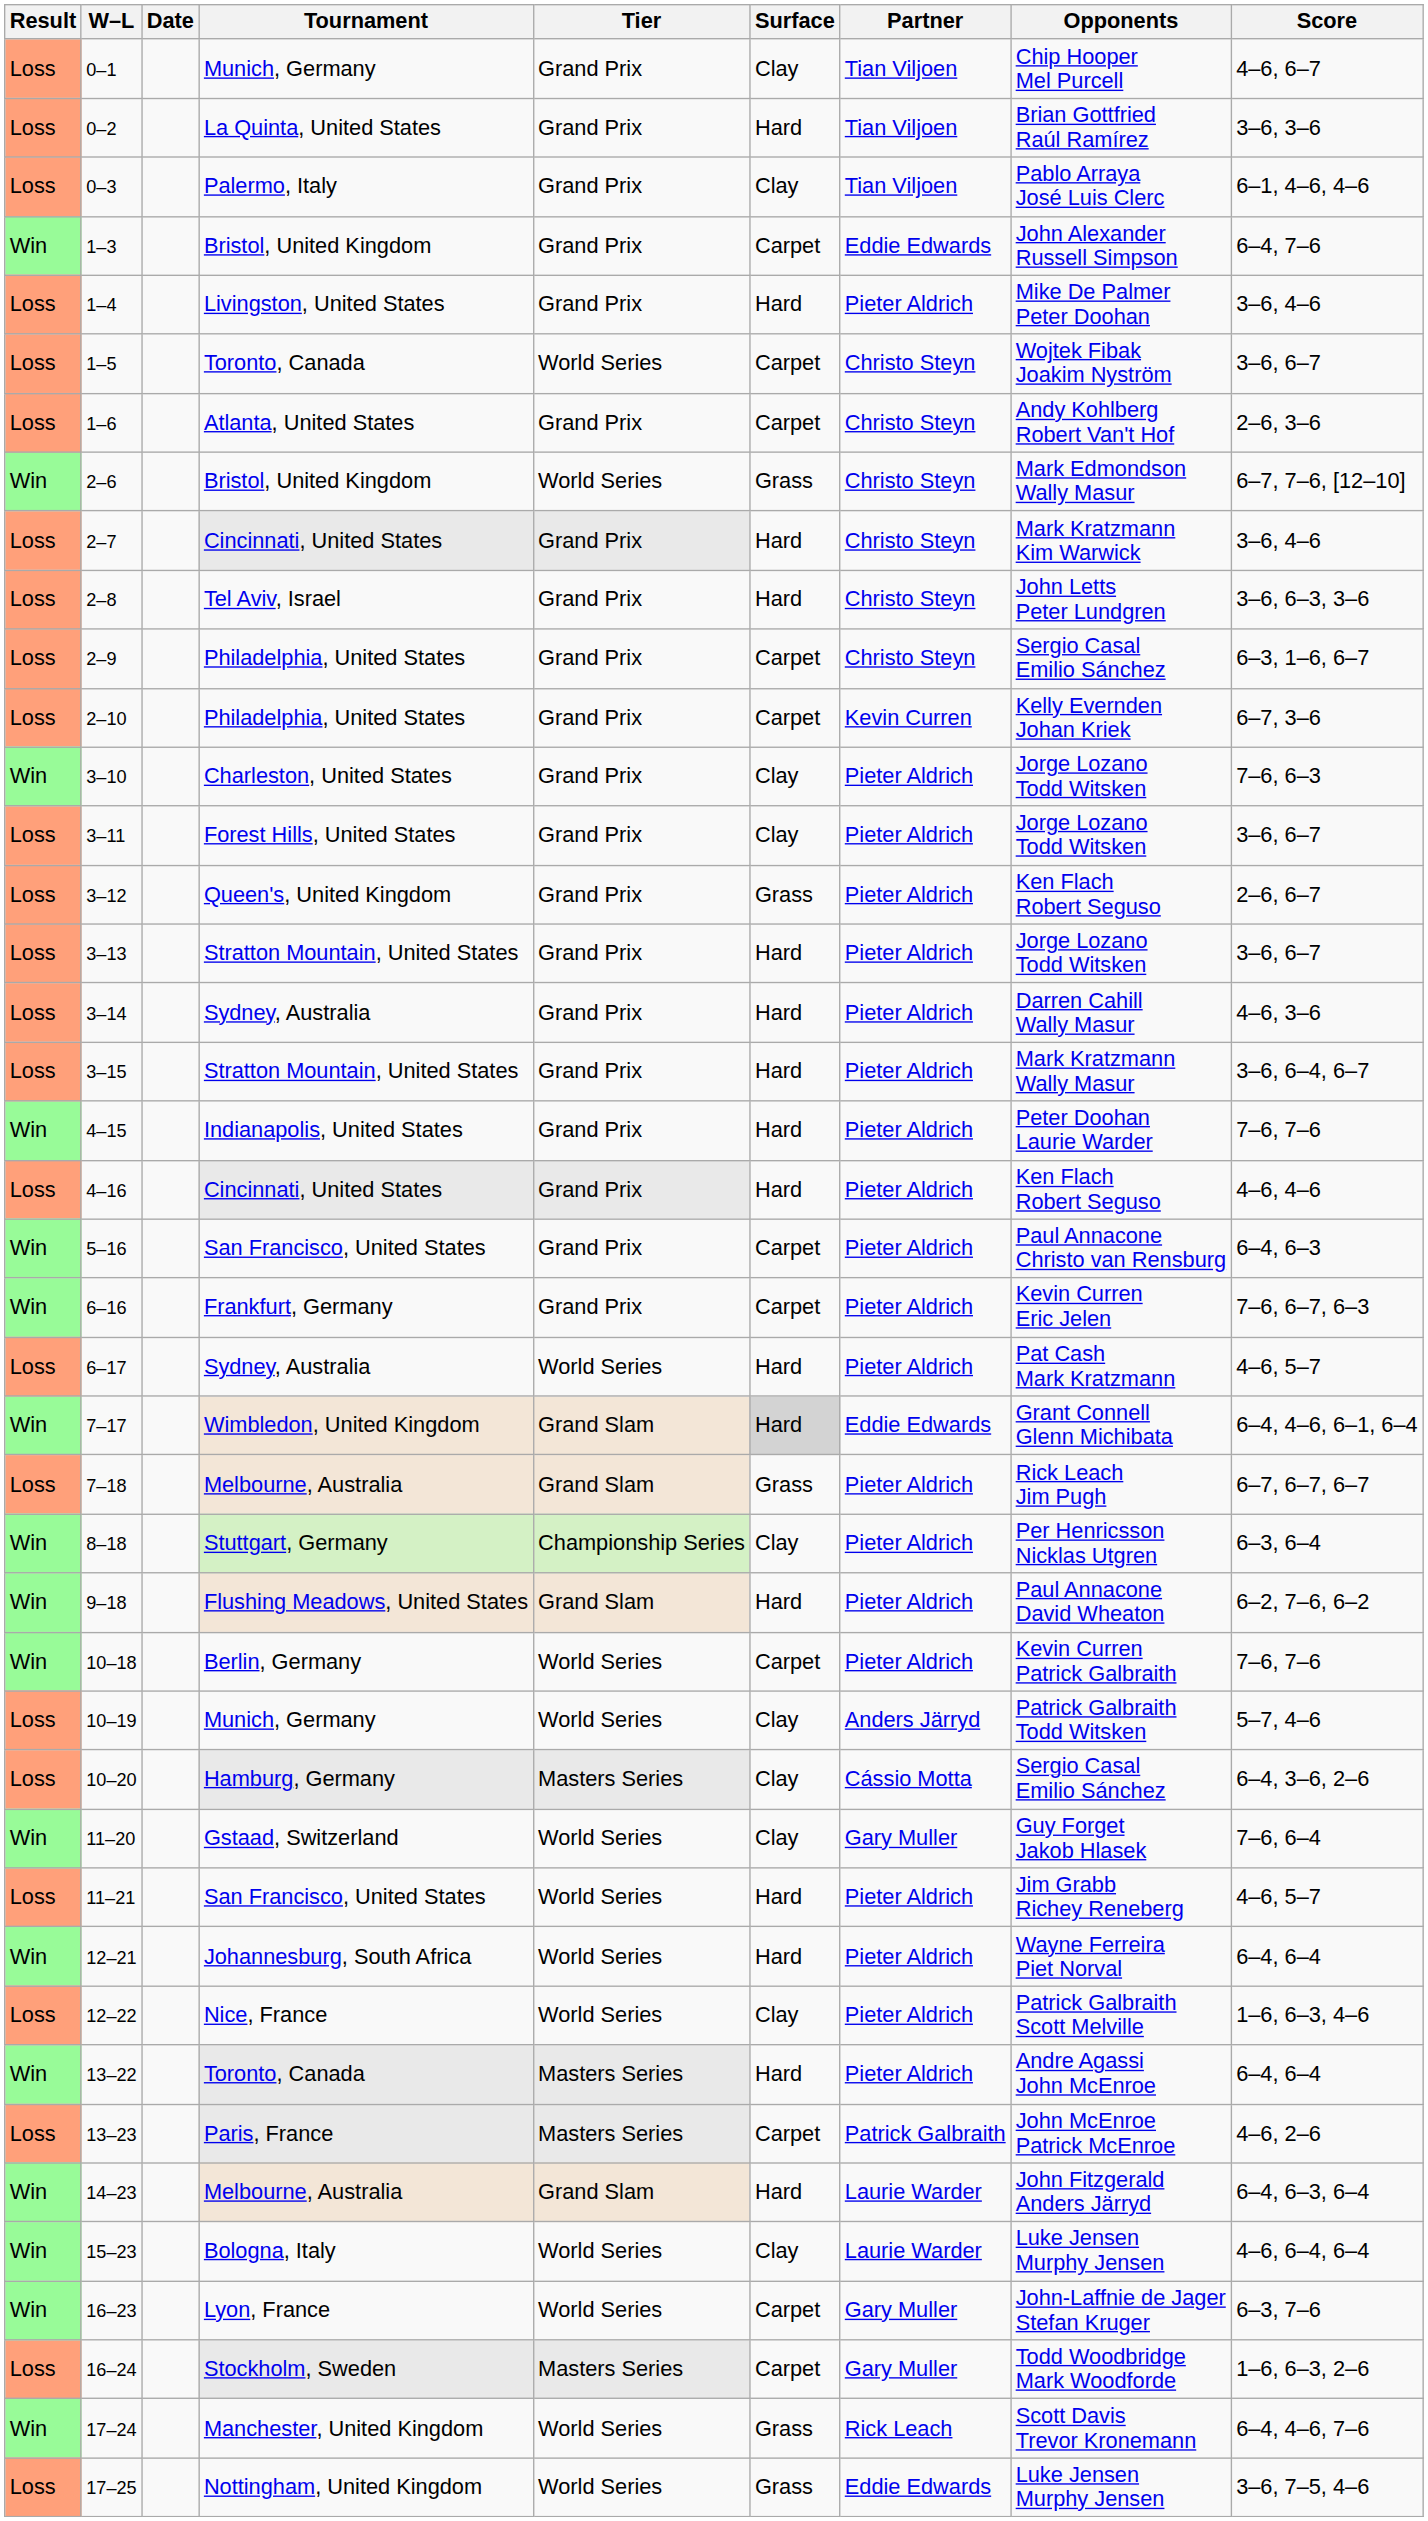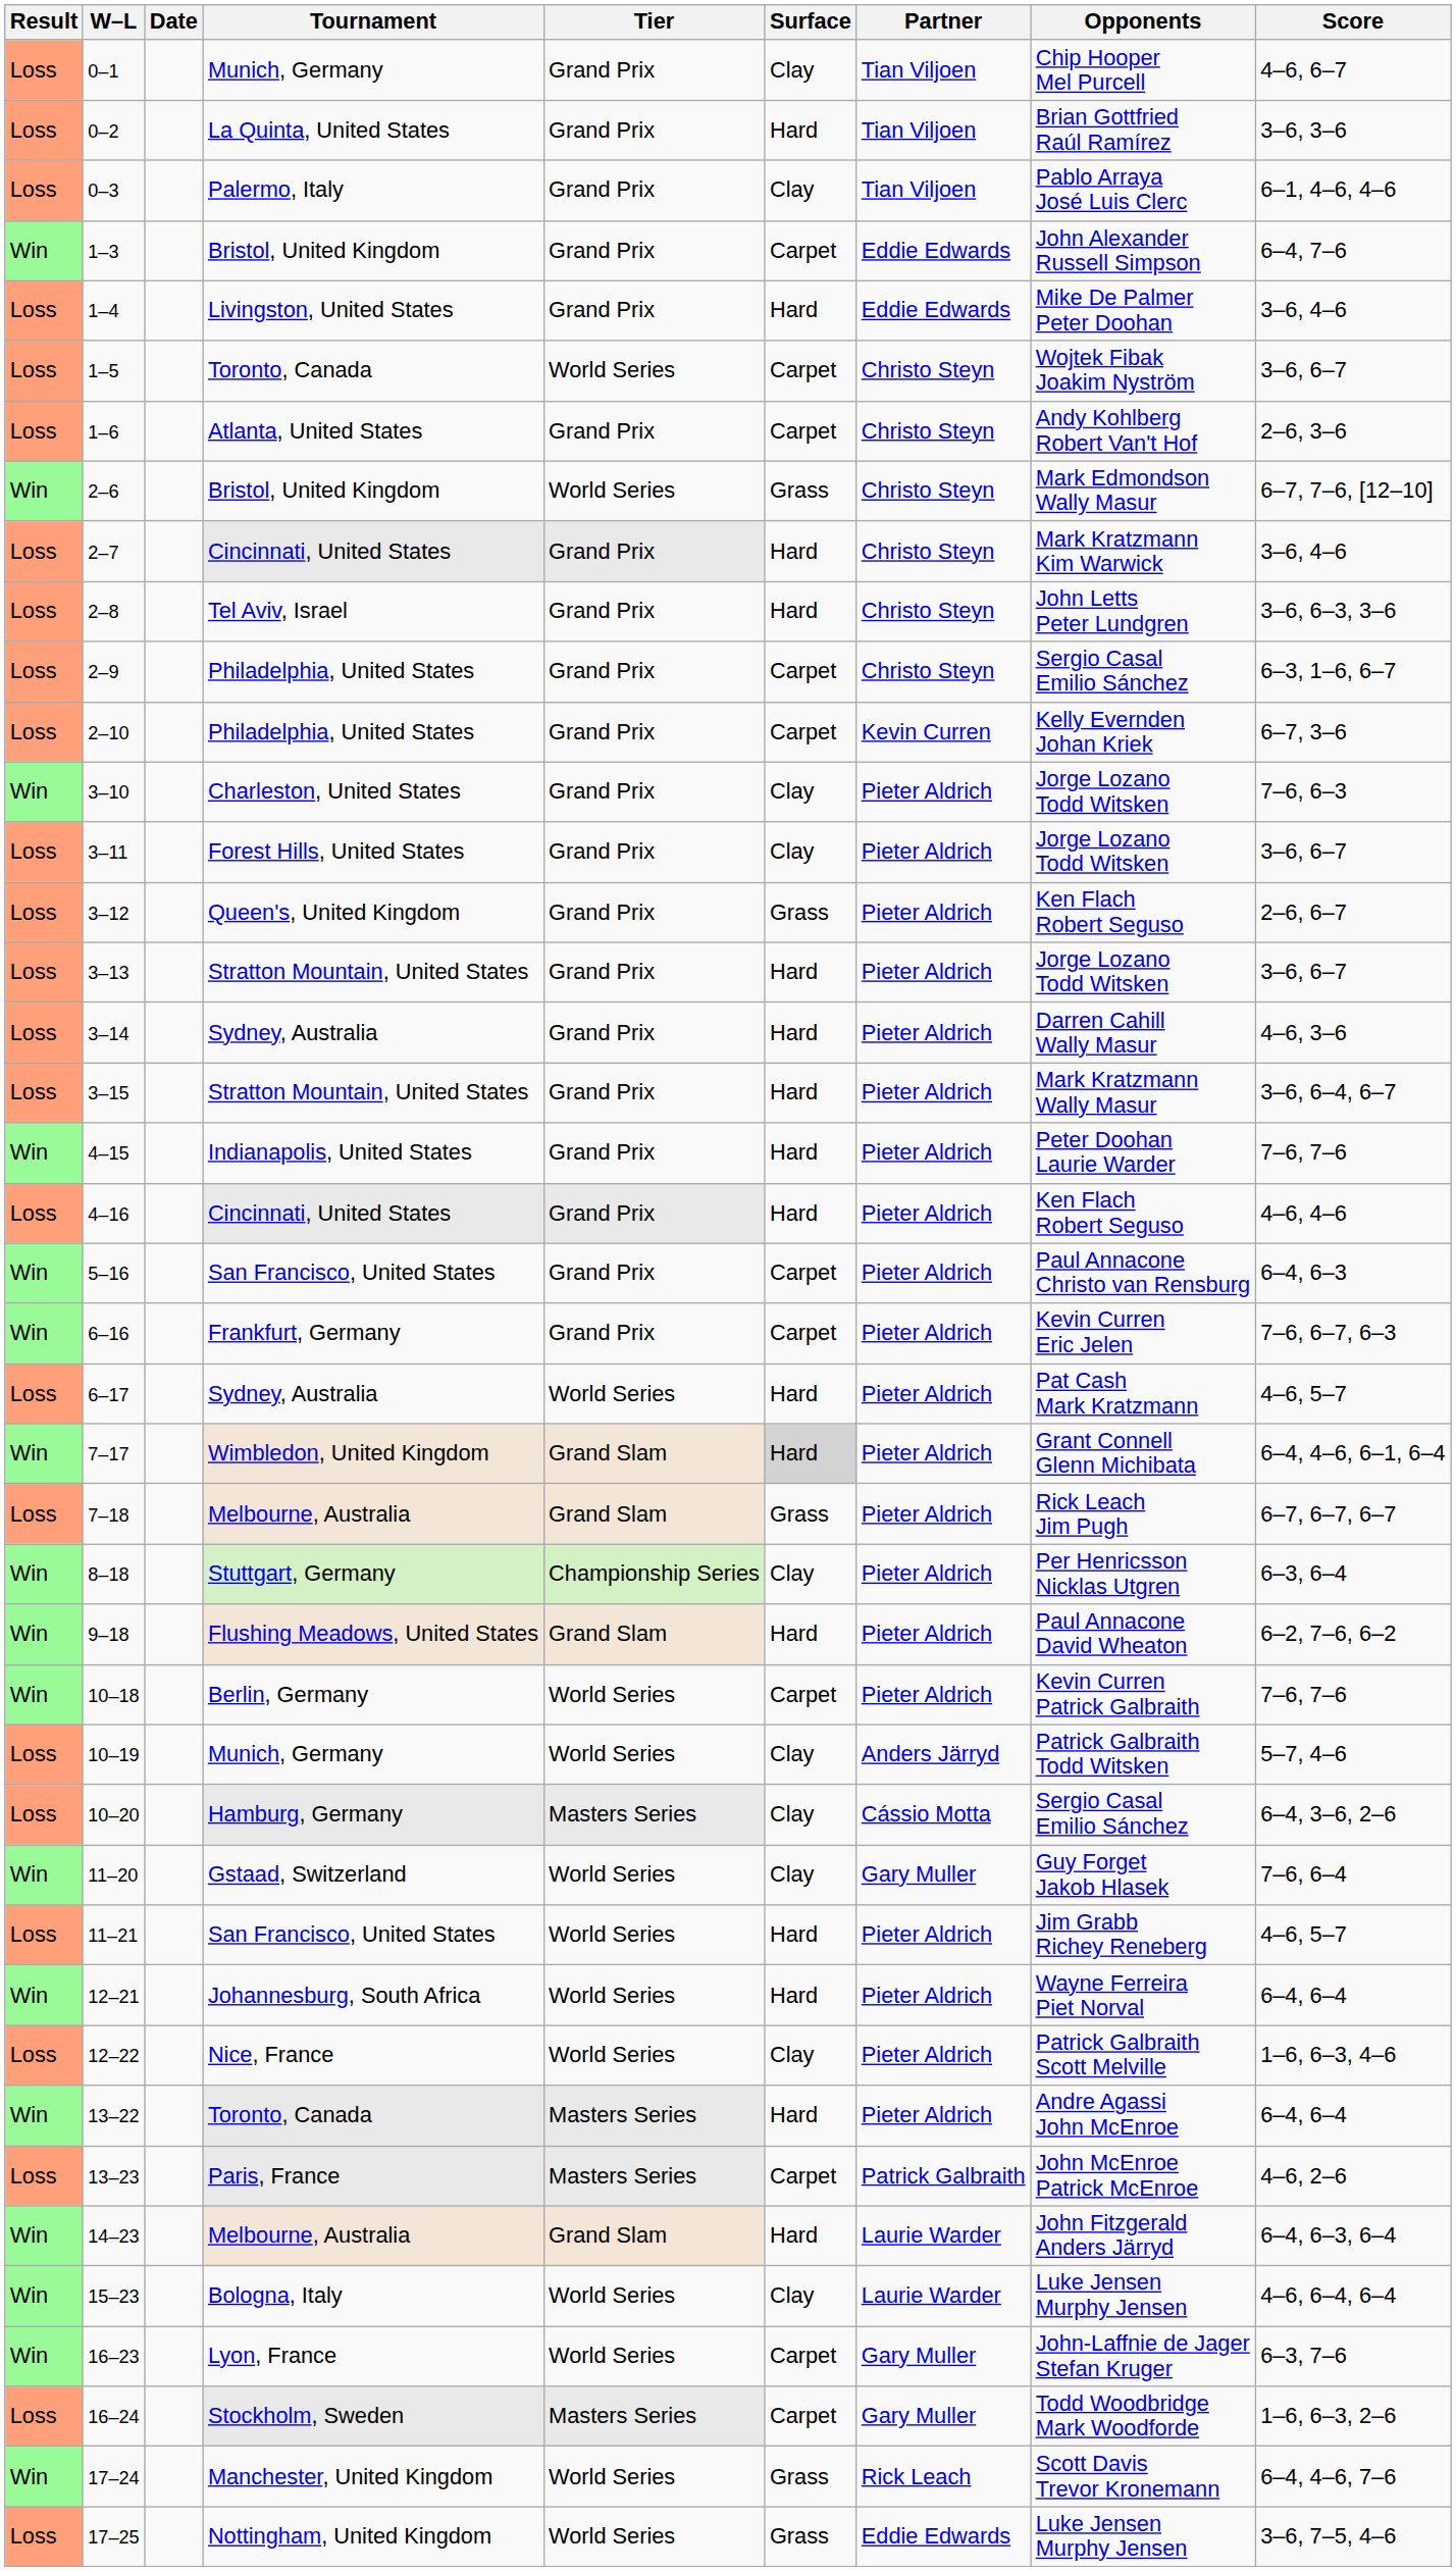1–4 | Partner: Pieter Aldrich -> Eddie Edwards
7–17 | Partner: Eddie Edwards -> Pieter Aldrich
